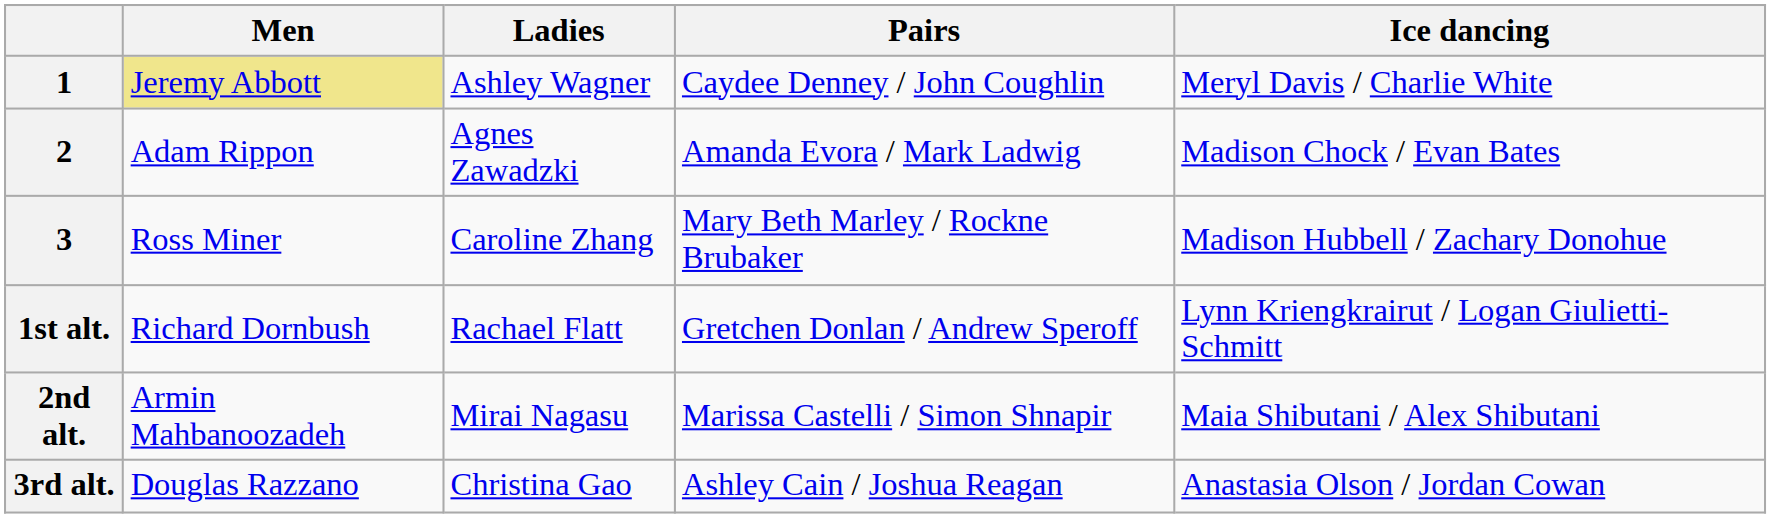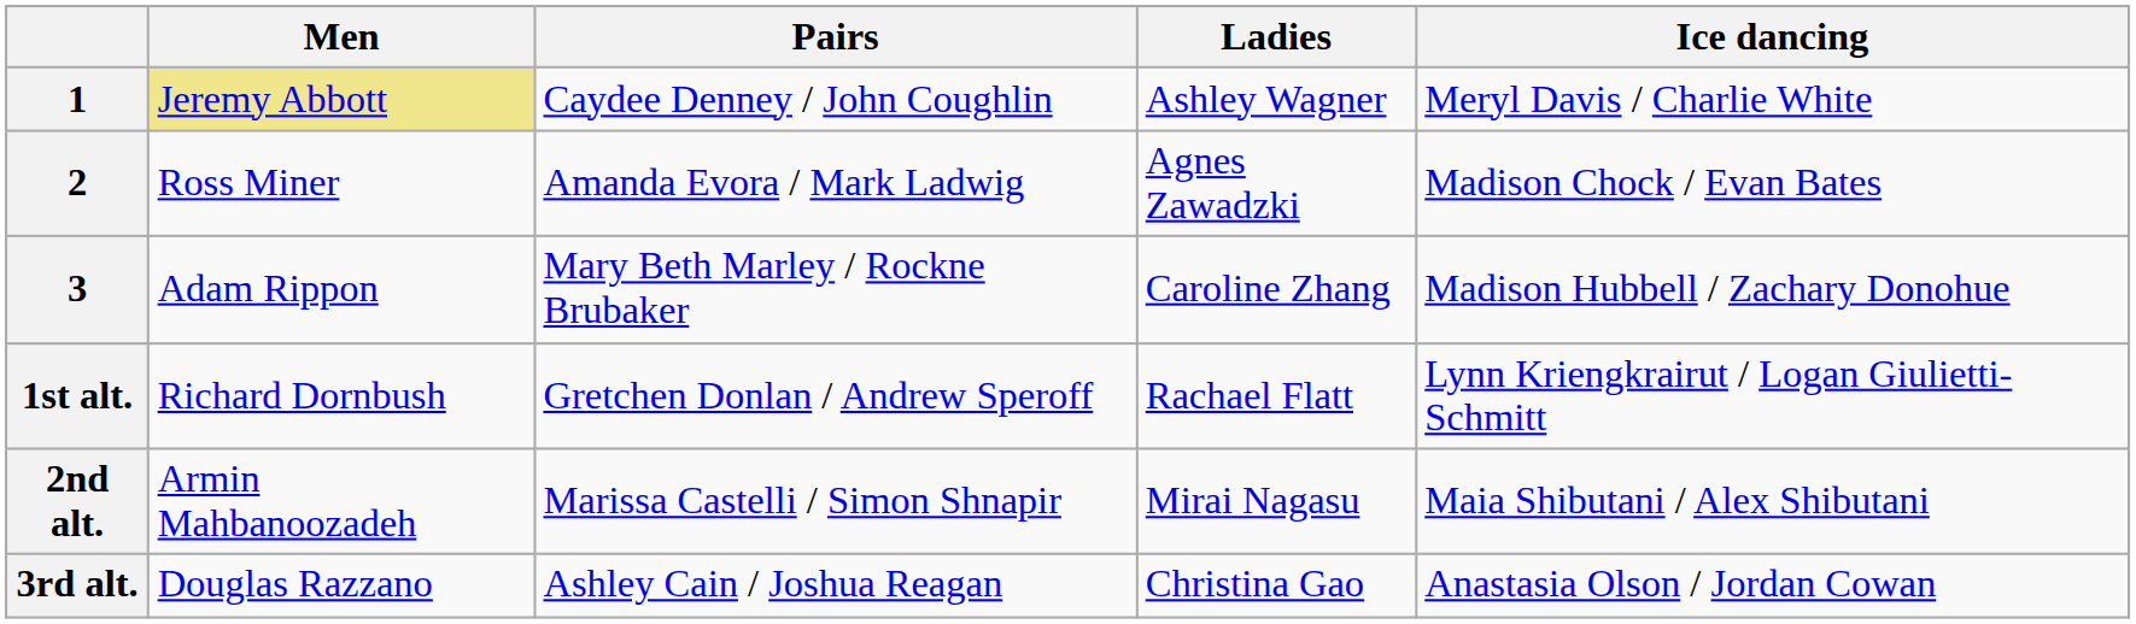columns swapped: Ladies <-> Pairs
2 | Men: Adam Rippon -> Ross Miner
3 | Men: Ross Miner -> Adam Rippon
